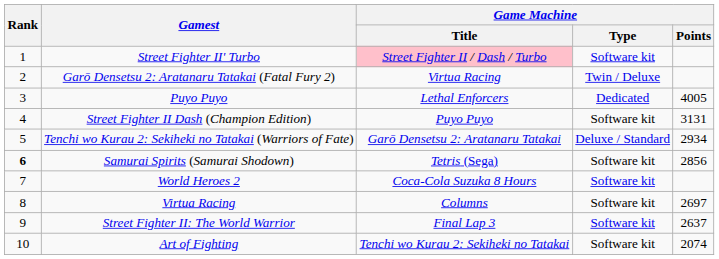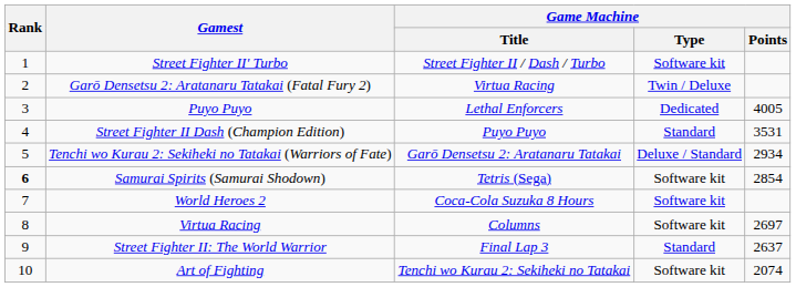Street Fighter II' Turbo | Game Machine / Title: pink background -> no background
Street Fighter II Dash (Champion Edition) | Game Machine / Type: Software kit -> Standard
Street Fighter II Dash (Champion Edition) | Game Machine / Points: 3131 -> 3531
Samurai Spirits (Samurai Shodown) | Game Machine / Points: 2856 -> 2854
Street Fighter II: The World Warrior | Game Machine / Type: Software kit -> Standard
